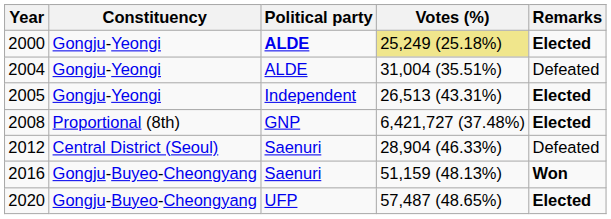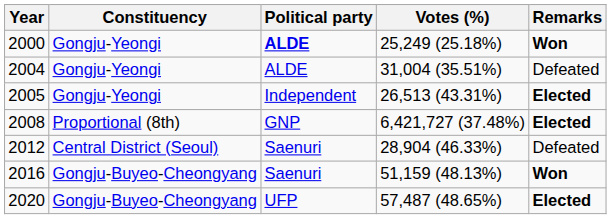2000 | Votes (%): khaki background -> no background
2000 | Remarks: Elected -> Won
